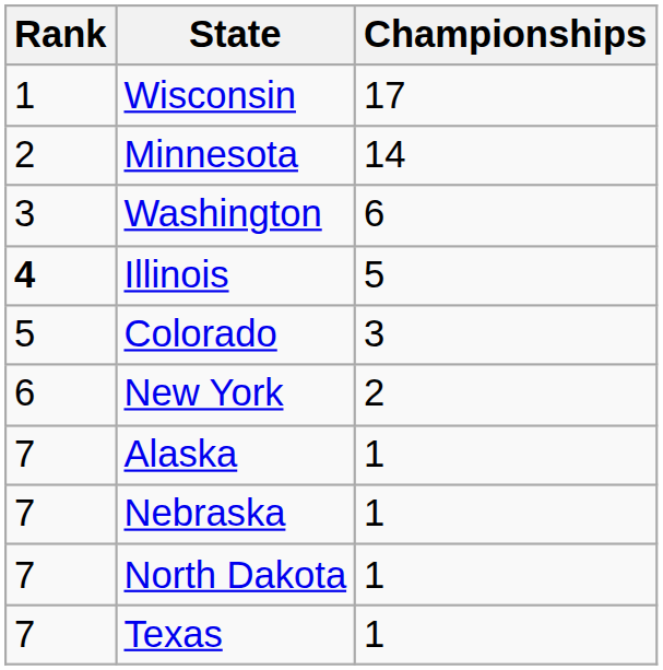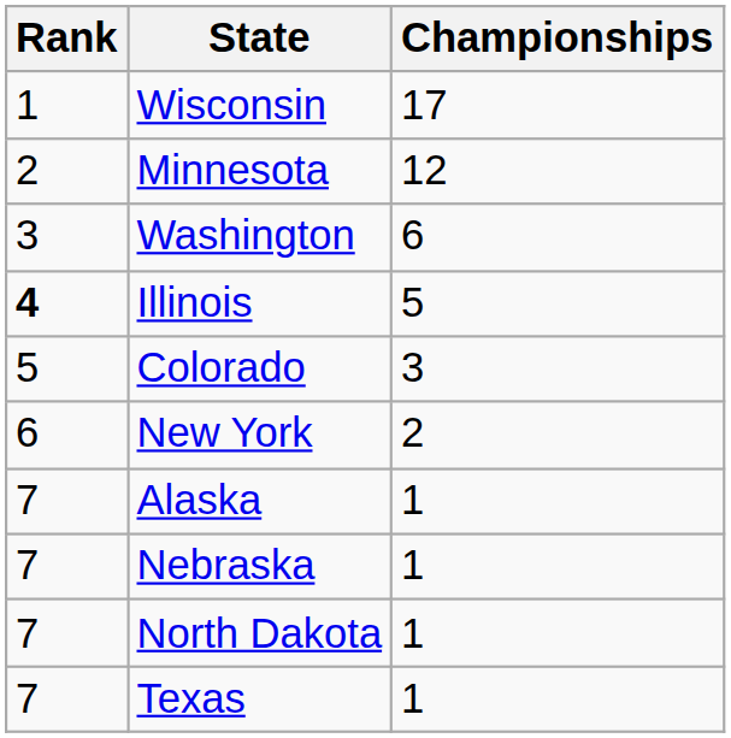Minnesota | Championships: 14 -> 12
